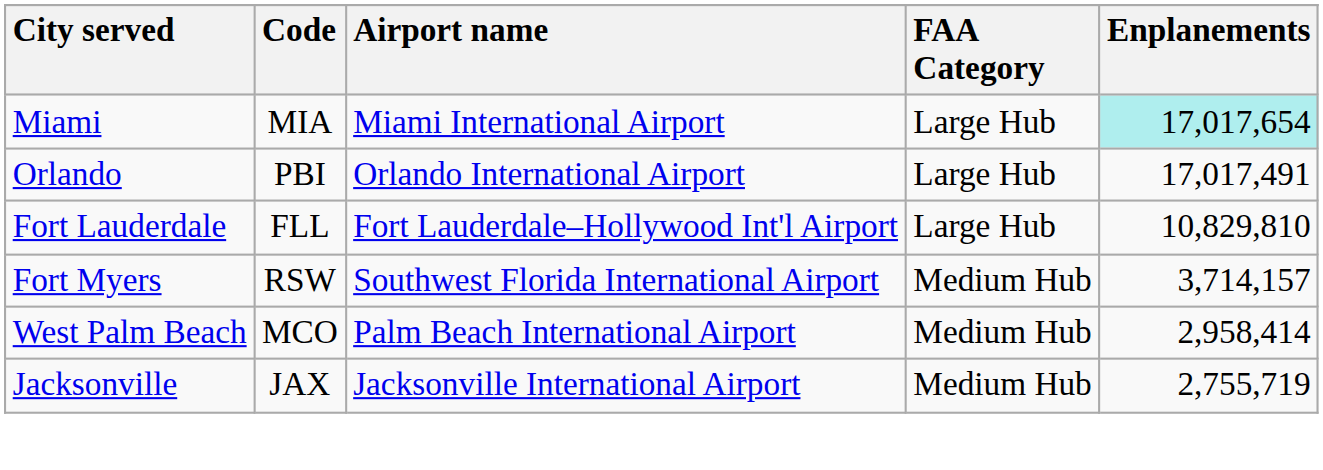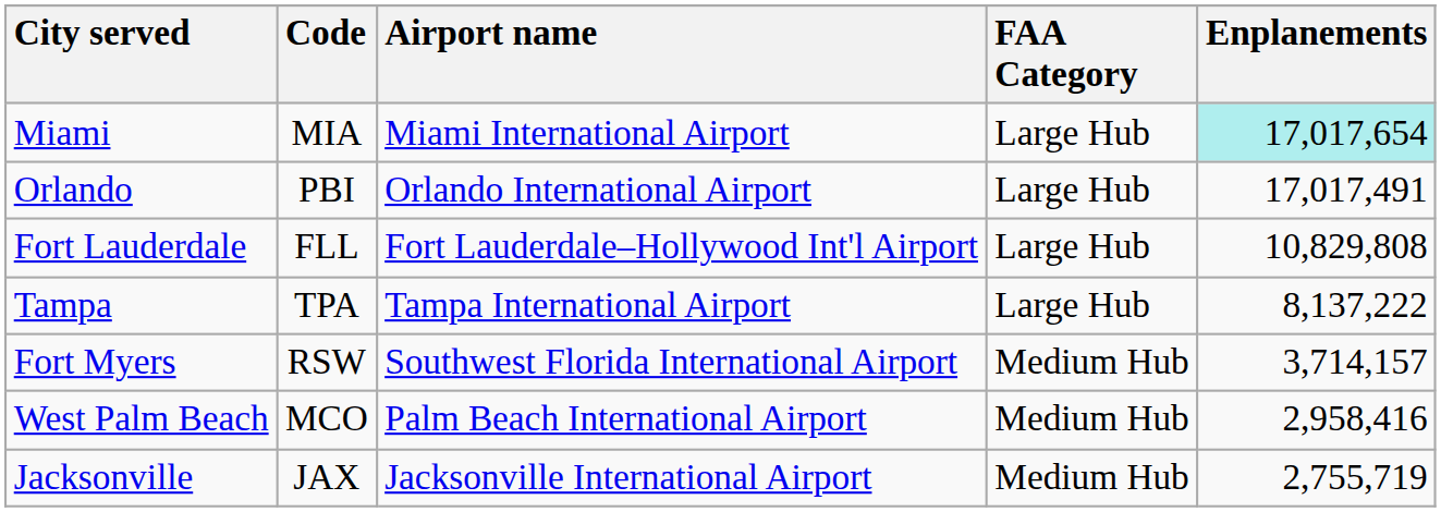Fort Lauderdale | Enplanements: 10,829,810 -> 10,829,808
+ row: Tampa | TPA | Tampa International Airport | Large Hub | 8,137,222
West Palm Beach | Enplanements: 2,958,414 -> 2,958,416
